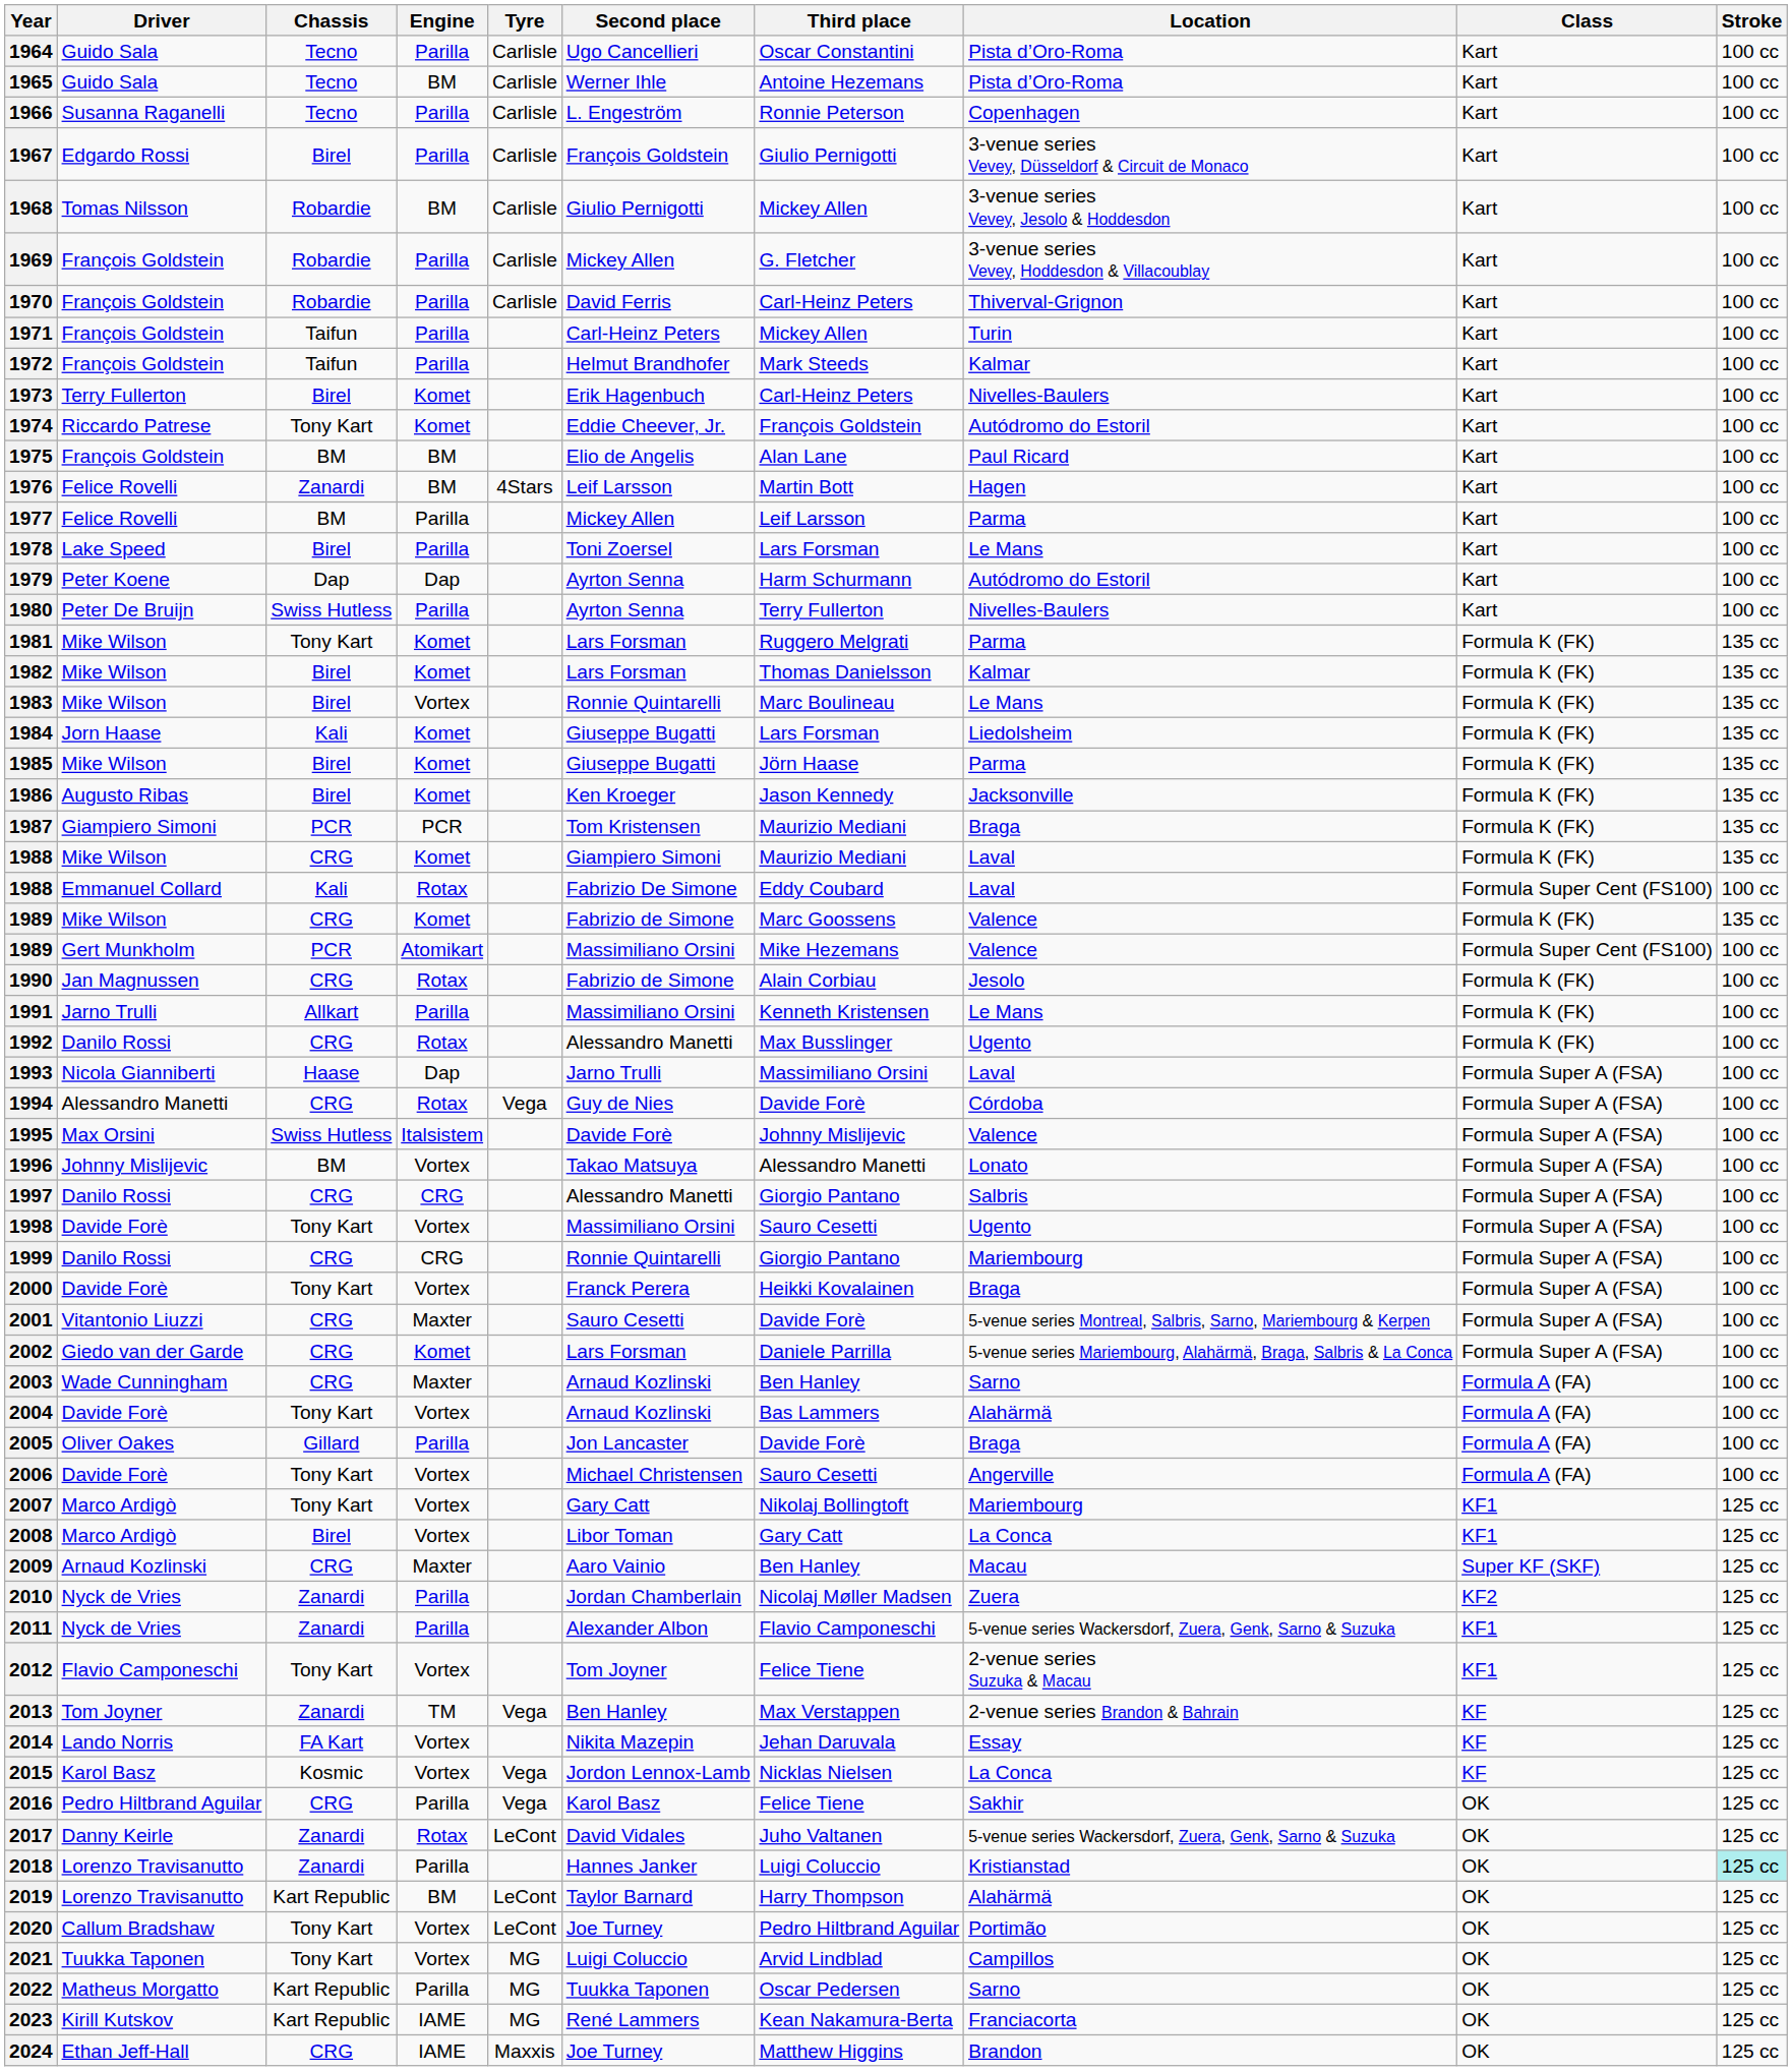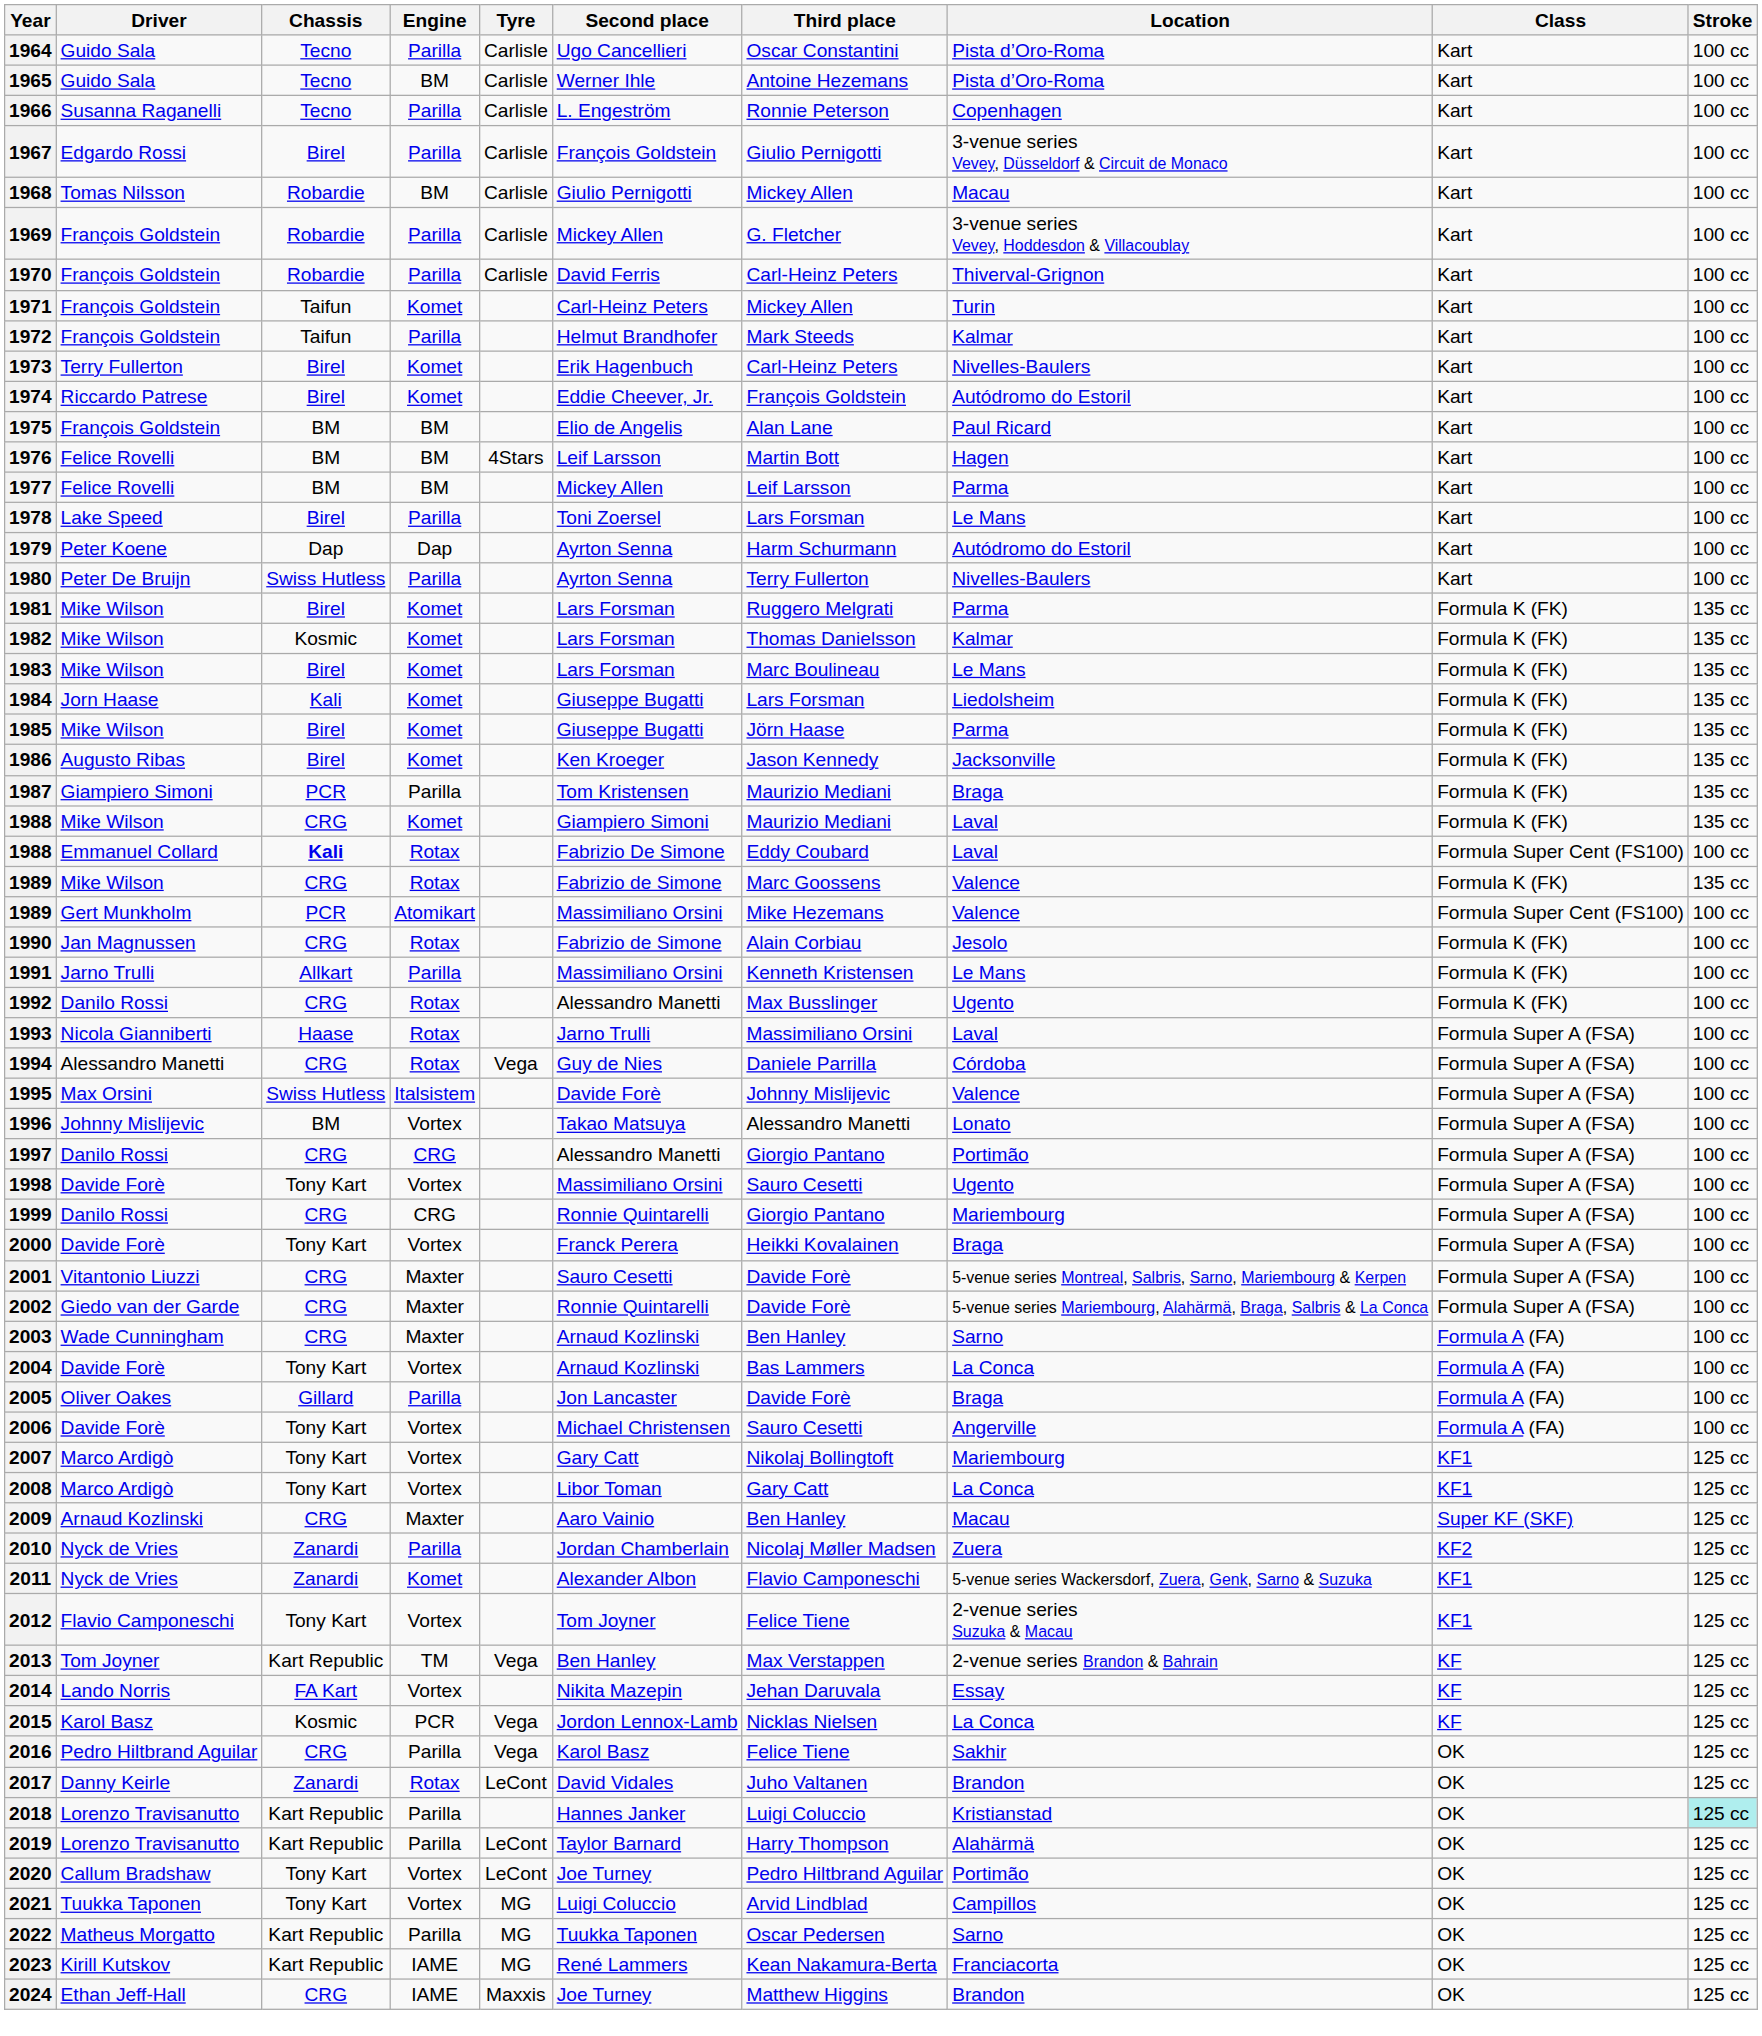1968 | Location: 3-venue series Vevey, Jesolo & Hoddesdon -> Macau
1971 | Engine: Parilla -> Komet
1974 | Chassis: Tony Kart -> Birel
1976 | Chassis: Zanardi -> BM
1977 | Engine: Parilla -> BM
1981 | Chassis: Tony Kart -> Birel
1982 | Chassis: Birel -> Kosmic
1983 | Engine: Vortex -> Komet
1983 | Second place: Ronnie Quintarelli -> Lars Forsman
1987 | Engine: PCR -> Parilla
1988 / Emmanuel Collard | Chassis: normal -> bold
1989 / Mike Wilson | Engine: Komet -> Rotax
1993 | Engine: Dap -> Rotax
1994 | Third place: Davide Forè -> Daniele Parrilla
1997 | Location: Salbris -> Portimão
2002 | Engine: Komet -> Maxter
2002 | Second place: Lars Forsman -> Ronnie Quintarelli
2002 | Third place: Daniele Parrilla -> Davide Forè
2004 | Location: Alahärmä -> La Conca
2008 | Chassis: Birel -> Tony Kart
2011 | Engine: Parilla -> Komet
2013 | Chassis: Zanardi -> Kart Republic
2015 | Engine: Vortex -> PCR
2017 | Location: 5-venue series Wackersdorf, Zuera, Genk, Sarno & Suzuka -> Brandon
2018 | Chassis: Zanardi -> Kart Republic
2019 | Engine: BM -> Parilla
